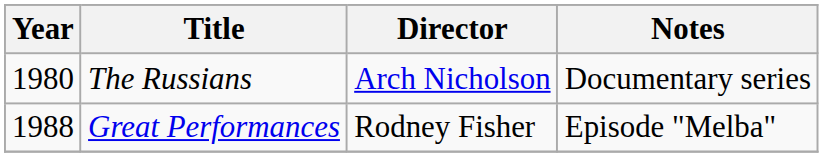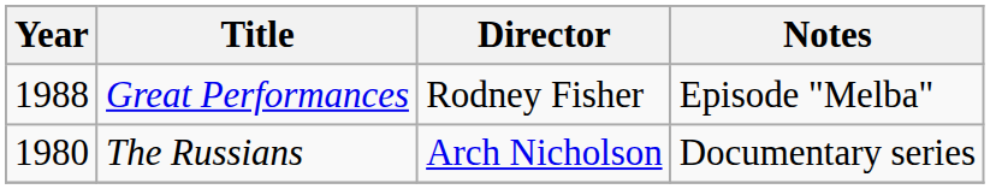rows swapped: The Russians <-> Great Performances
